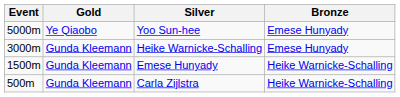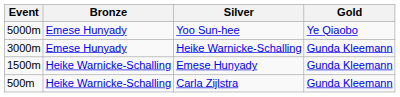columns swapped: Gold <-> Bronze
